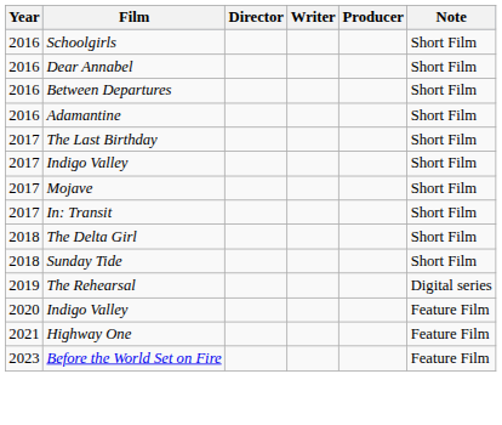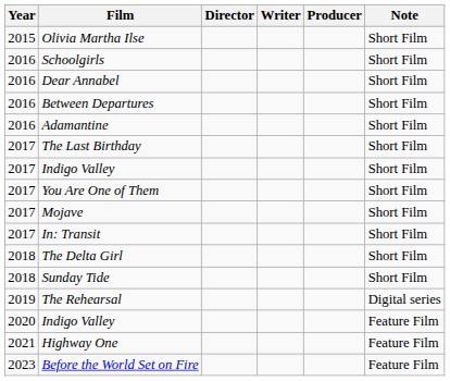+ row: 2015 | Olivia Martha Ilse | Short Film
+ row: 2017 | You Are One of Them | Short Film
